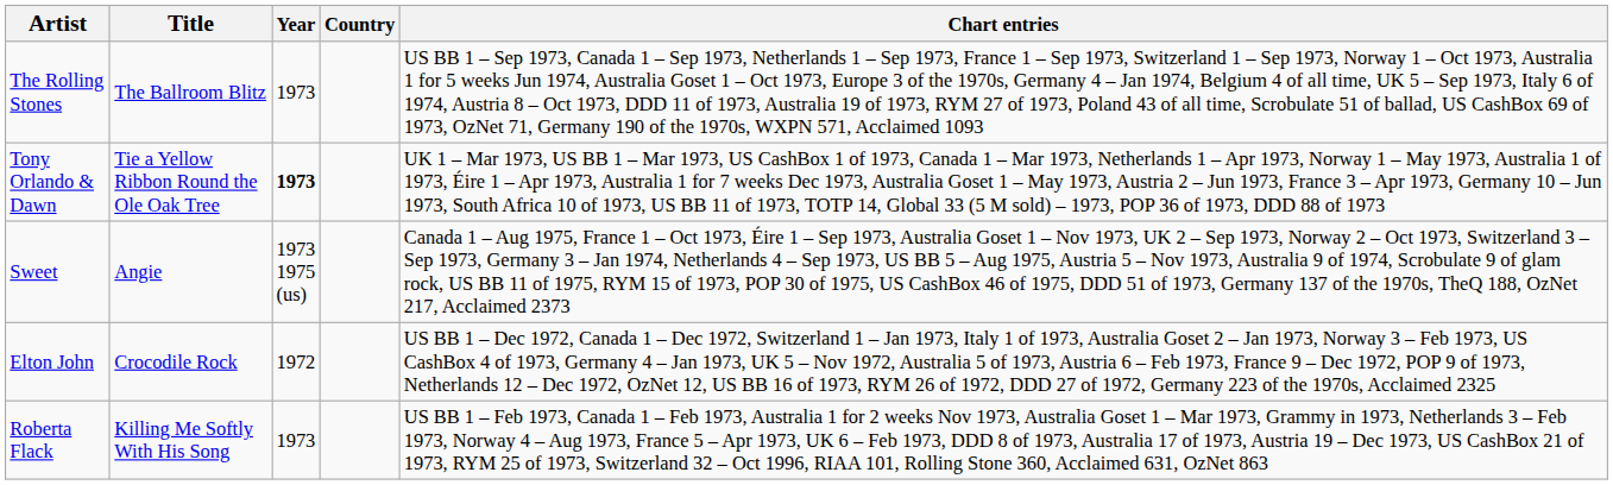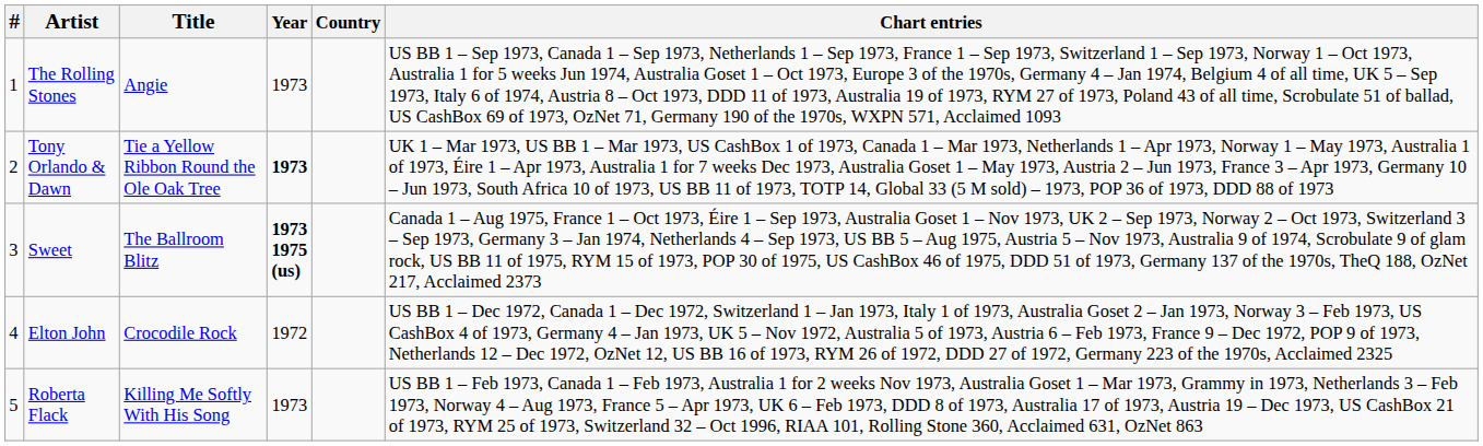+ column: # | 1 | 2 | 3 | 4 | 5
The Rolling Stones | Title: The Ballroom Blitz -> Angie
Sweet | Title: Angie -> The Ballroom Blitz
Sweet | Year: normal -> bold
